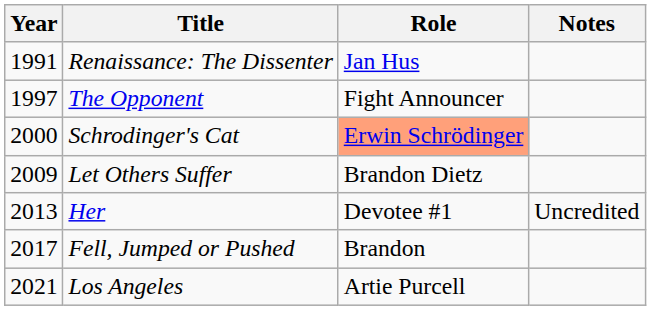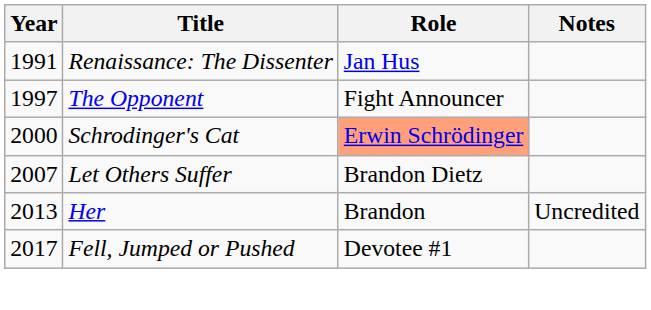Let Others Suffer | Year: 2009 -> 2007
Her | Role: Devotee #1 -> Brandon
Fell, Jumped or Pushed | Role: Brandon -> Devotee #1
- row: 2021 | Los Angeles | Artie Purcell
